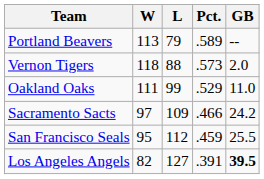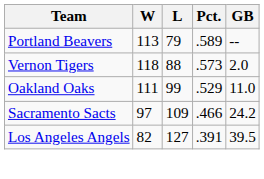- row: San Francisco Seals | 95 | 112 | .459 | 25.5
Los Angeles Angels | GB: bold -> normal
